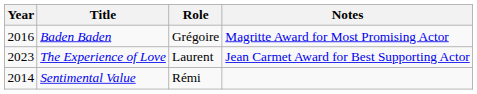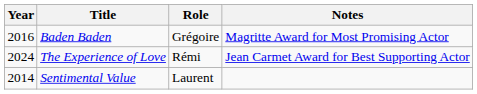The Experience of Love | Year: 2023 -> 2024
The Experience of Love | Role: Laurent -> Rémi
Sentimental Value | Role: Rémi -> Laurent
